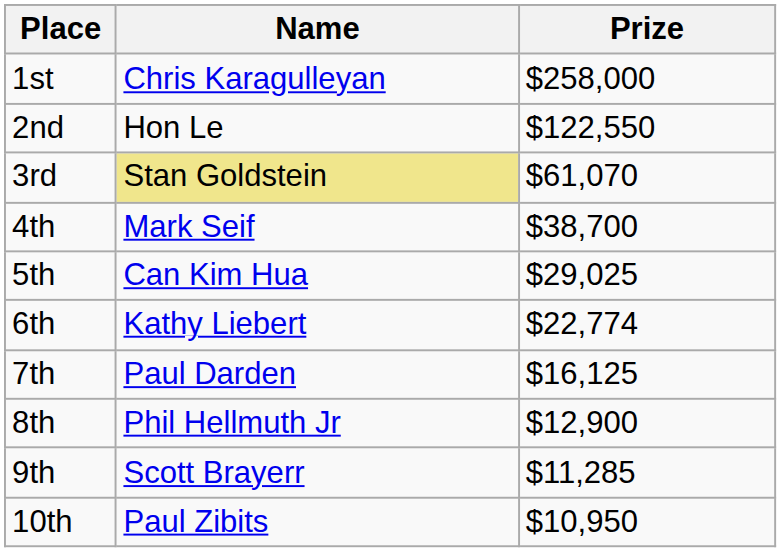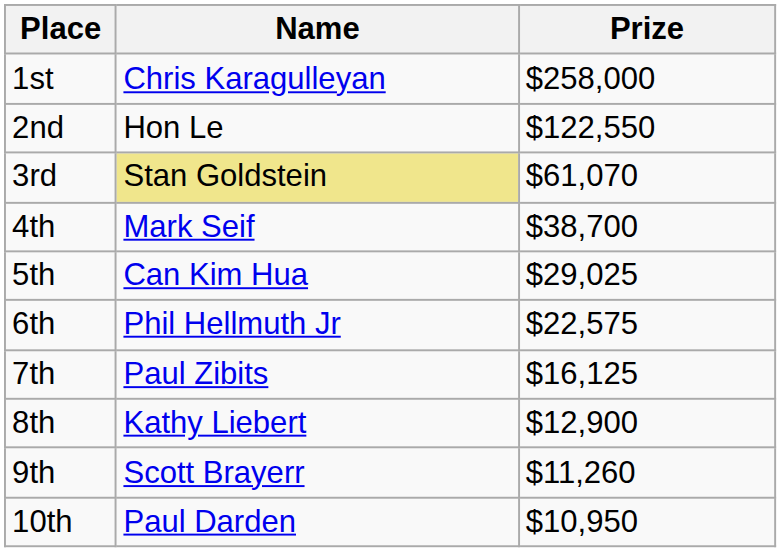6th | Name: Kathy Liebert -> Phil Hellmuth Jr
6th | Prize: $22,774 -> $22,575
7th | Name: Paul Darden -> Paul Zibits
8th | Name: Phil Hellmuth Jr -> Kathy Liebert
9th | Prize: $11,285 -> $11,260
10th | Name: Paul Zibits -> Paul Darden
